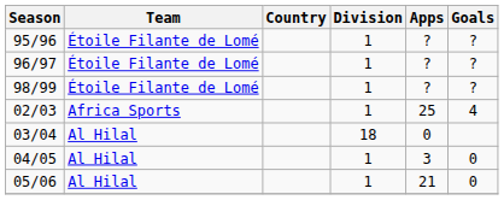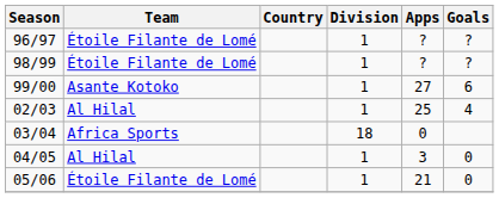- row: 95/96 | Étoile Filante de Lomé | 1 | ? | ?
+ row: 99/00 | Asante Kotoko | 1 | 27 | 6
02/03 | Team: Africa Sports -> Al Hilal
03/04 | Team: Al Hilal -> Africa Sports
05/06 | Team: Al Hilal -> Étoile Filante de Lomé
